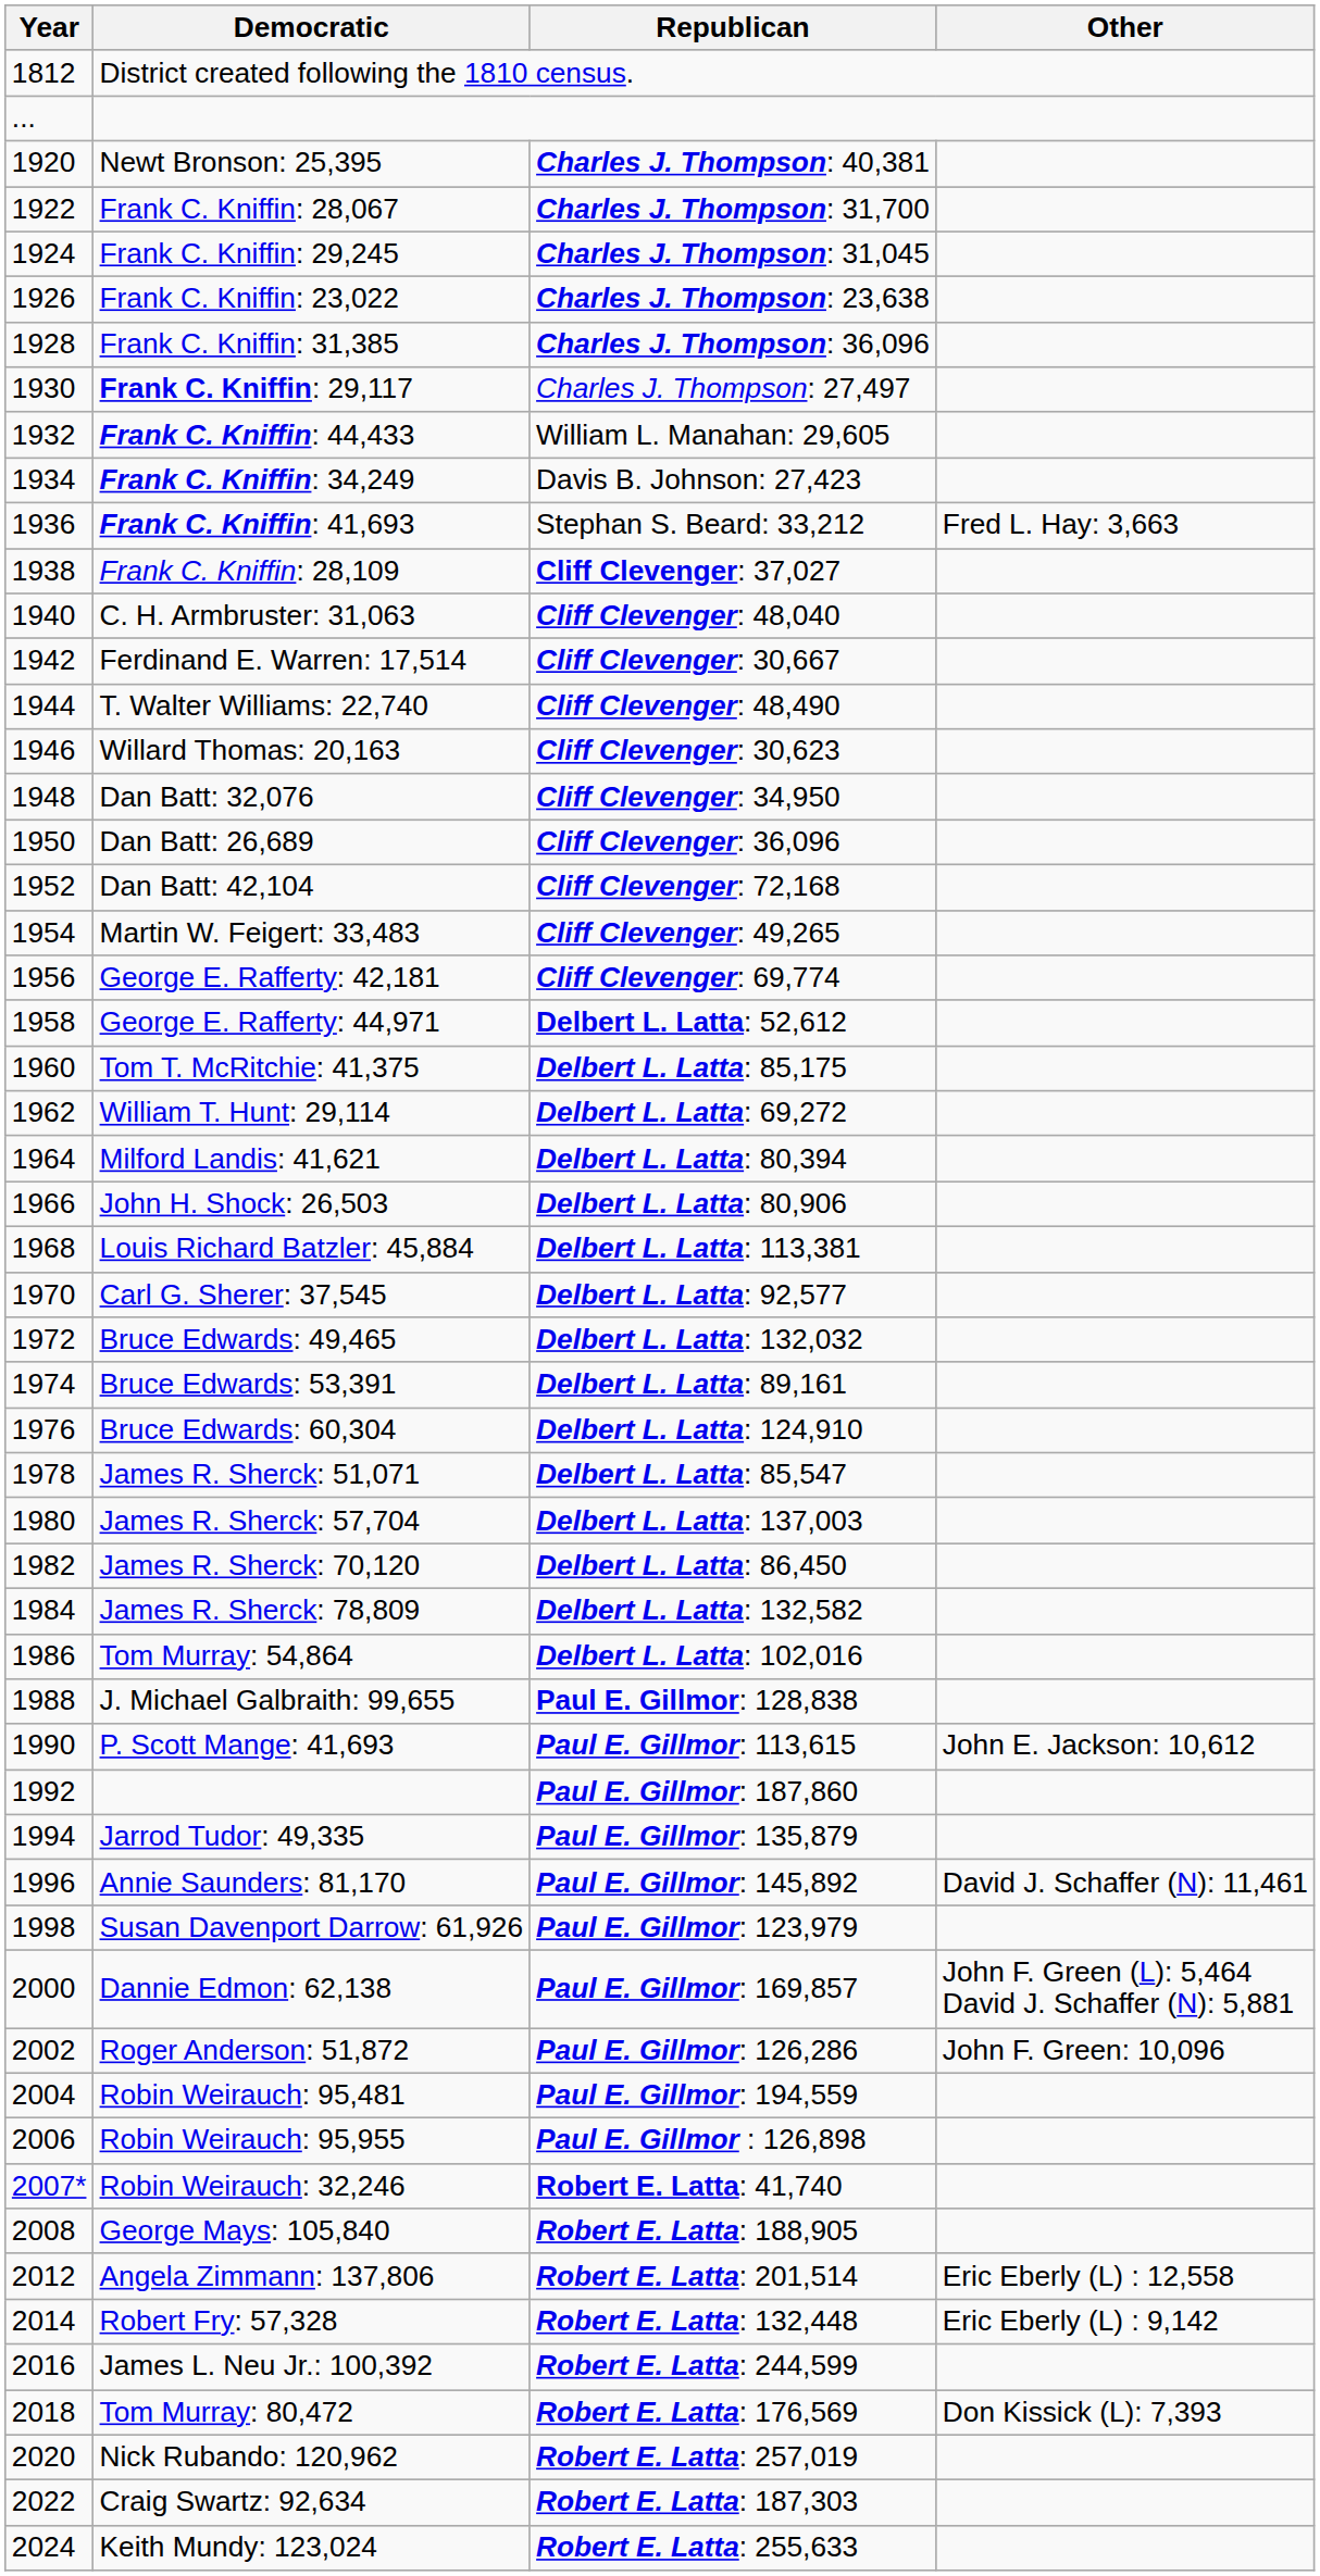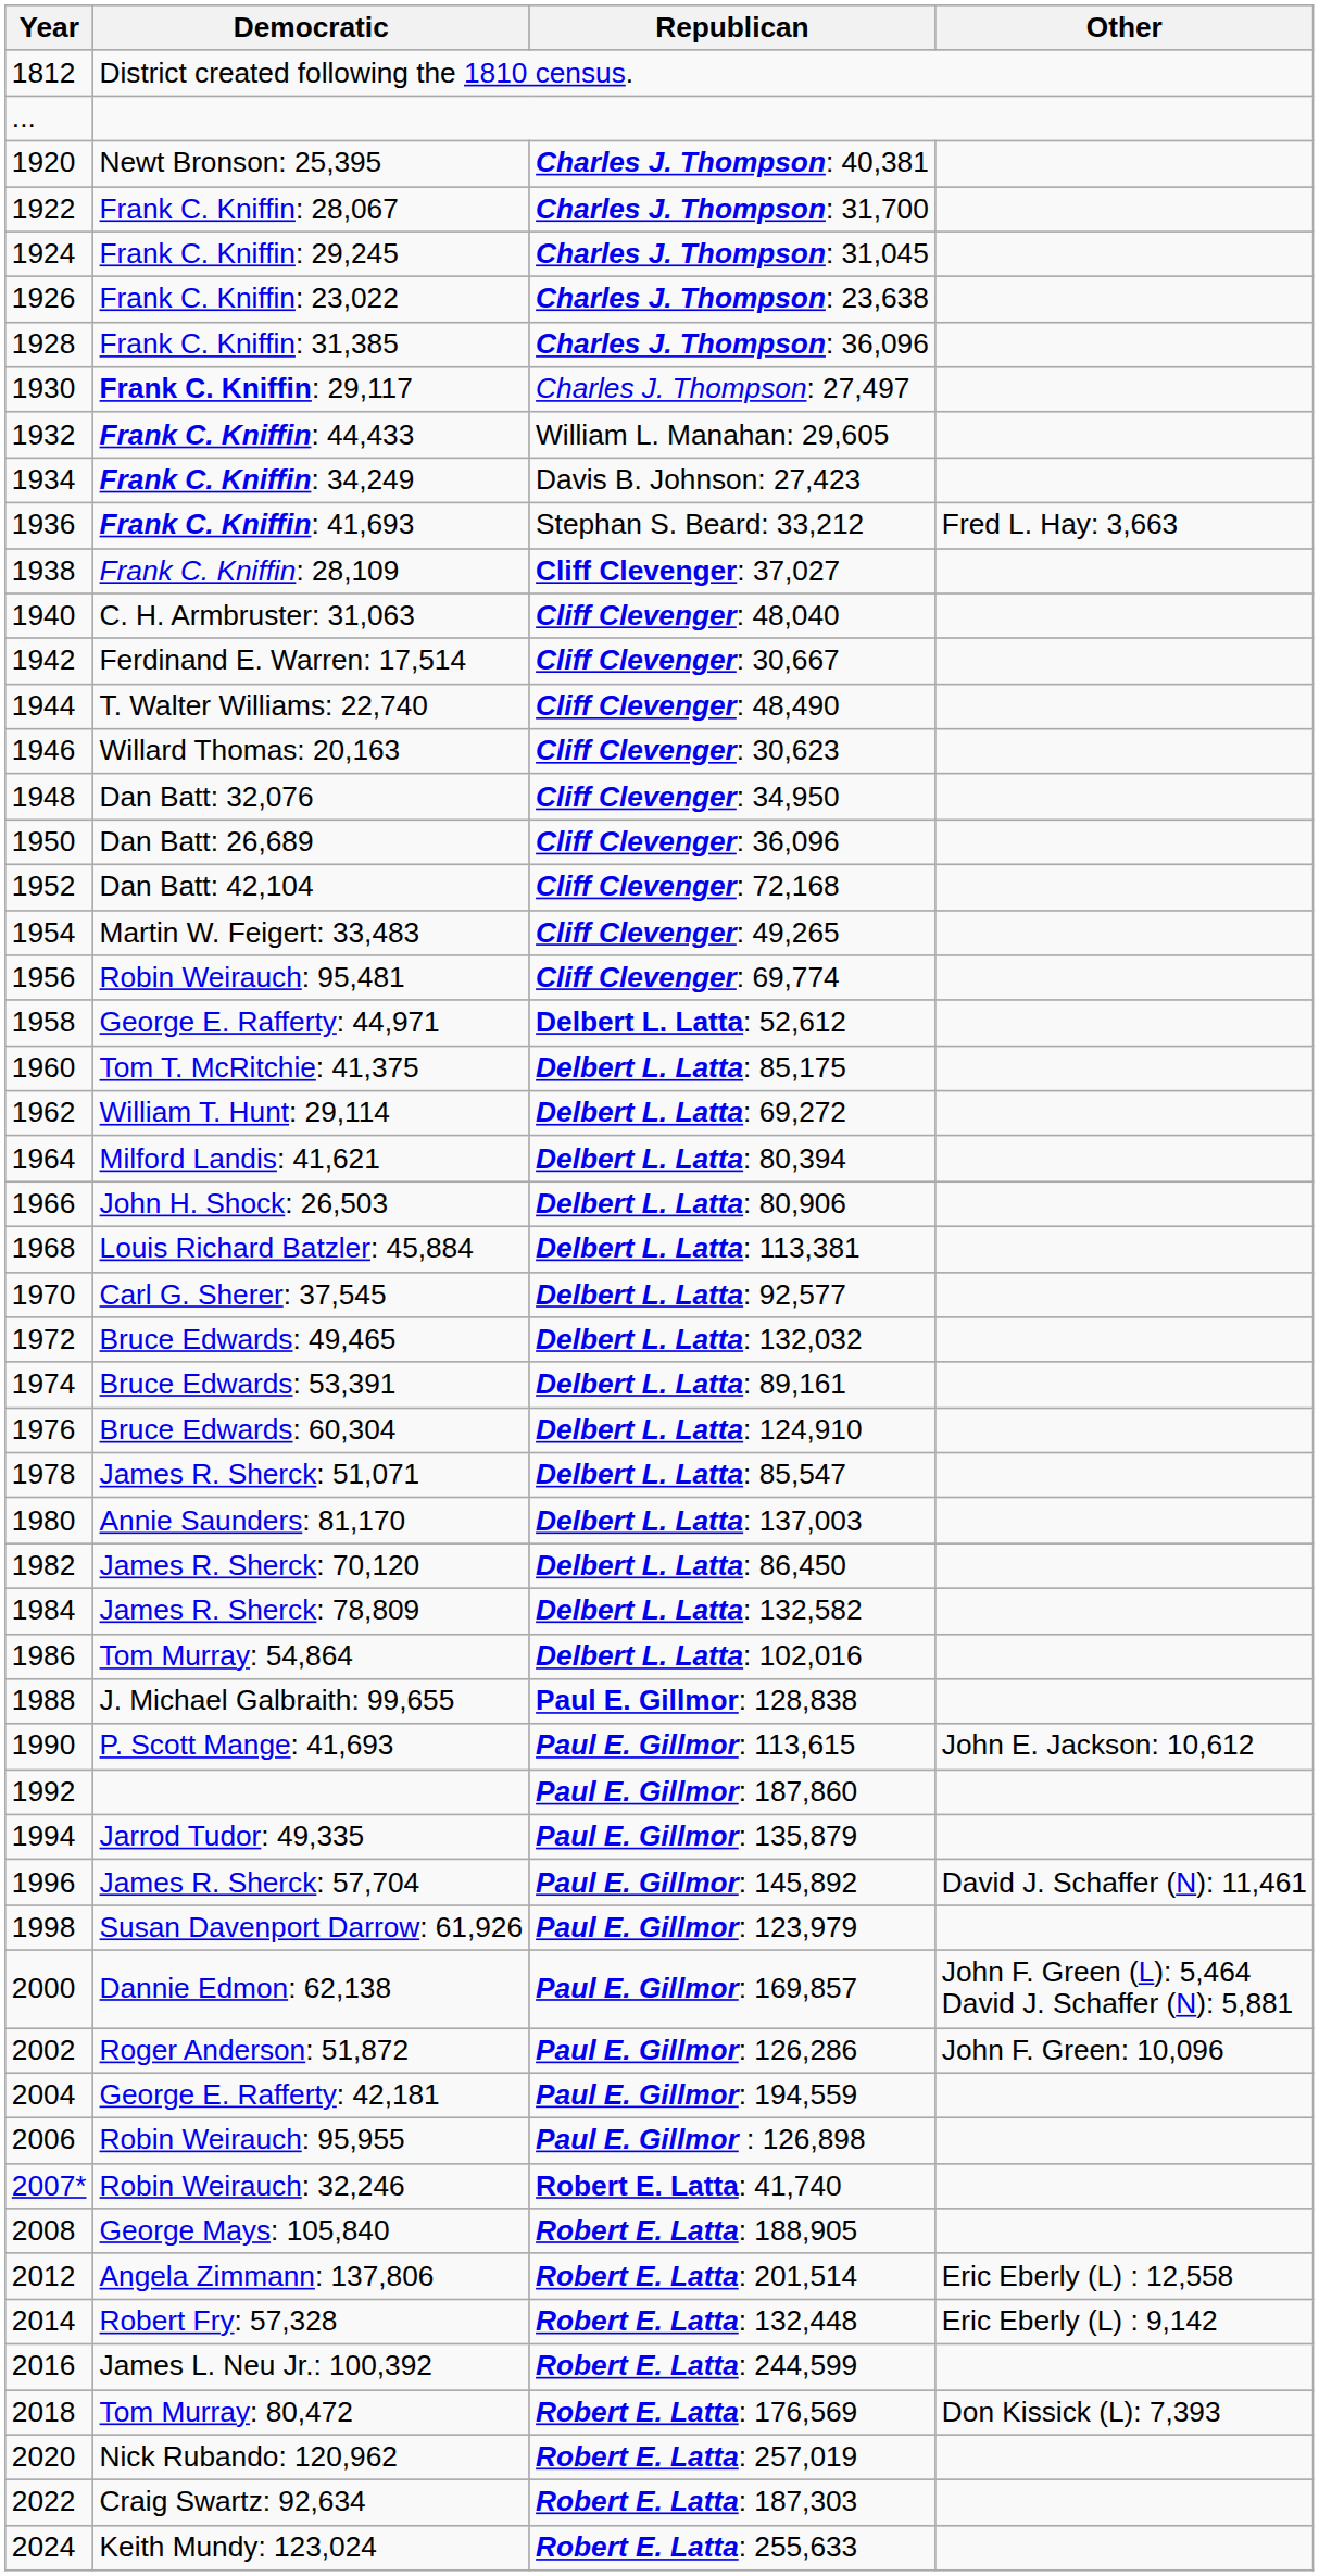Cliff Clevenger: 69,774 | Democratic: George E. Rafferty: 42,181 -> Robin Weirauch: 95,481
Delbert L. Latta: 137,003 | Democratic: James R. Sherck: 57,704 -> Annie Saunders: 81,170
Paul E. Gillmor: 145,892 | Democratic: Annie Saunders: 81,170 -> James R. Sherck: 57,704
Paul E. Gillmor: 194,559 | Democratic: Robin Weirauch: 95,481 -> George E. Rafferty: 42,181
